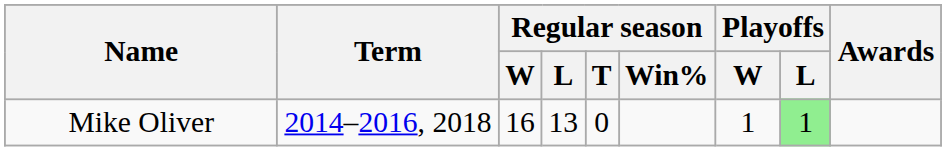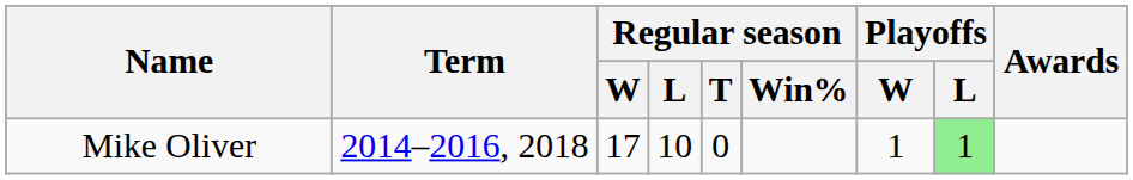Mike Oliver | Regular season / W: 16 -> 17
Mike Oliver | Regular season / L: 13 -> 10
